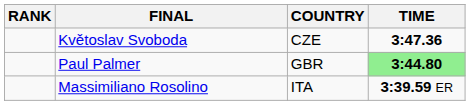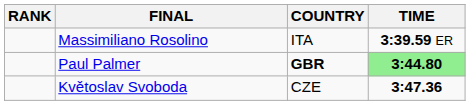rows swapped: Massimiliano Rosolino <-> Květoslav Svoboda
Paul Palmer | COUNTRY: normal -> bold
